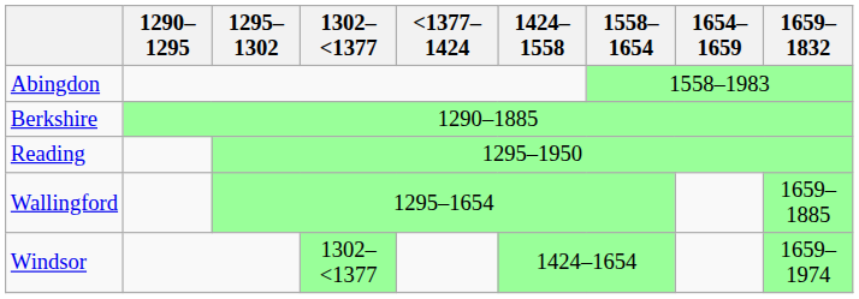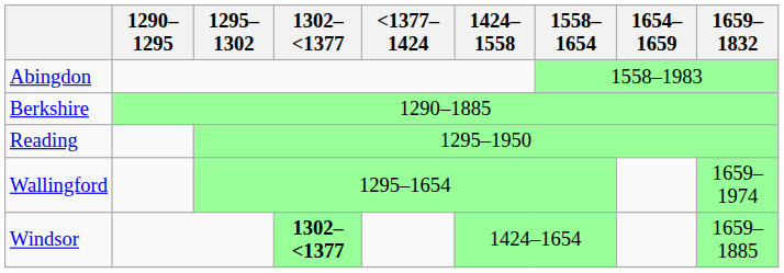Wallingford | 1659–1832: 1659–1885 -> 1659–1974
Windsor | 1302–<1377: normal -> bold
Windsor | 1659–1832: 1659–1974 -> 1659–1885
